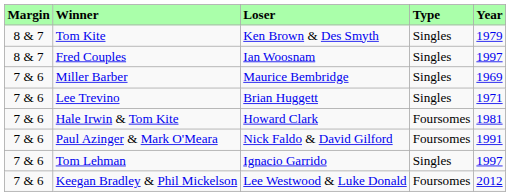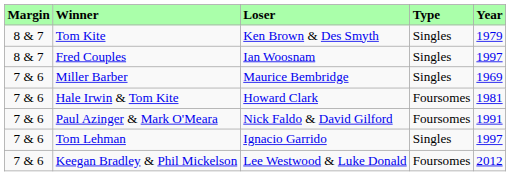- row: 7 & 6 | Lee Trevino | Brian Huggett | Singles | 1971
